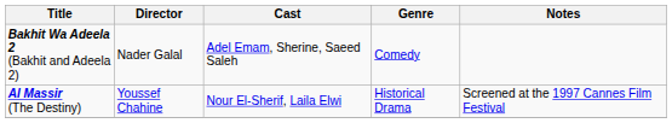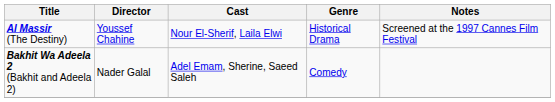rows swapped: Al Massir (The Destiny) <-> Bakhit Wa Adeela 2 (Bakhit and Adeela 2)
